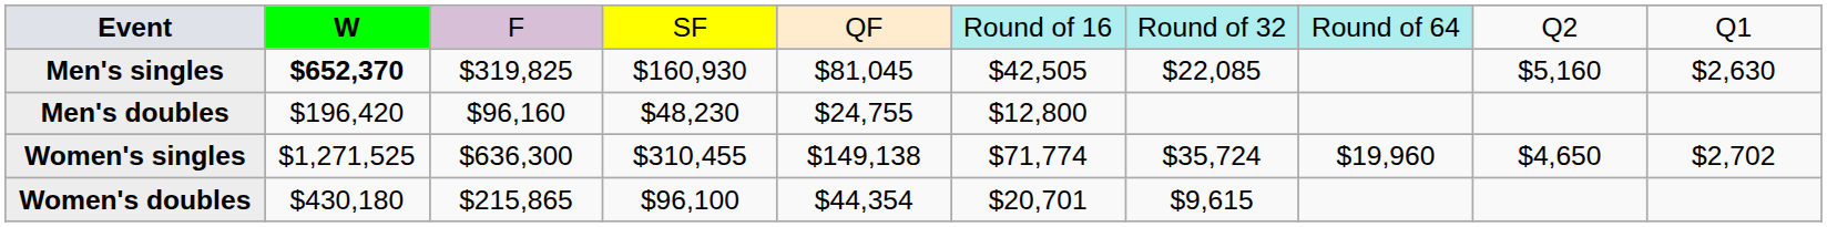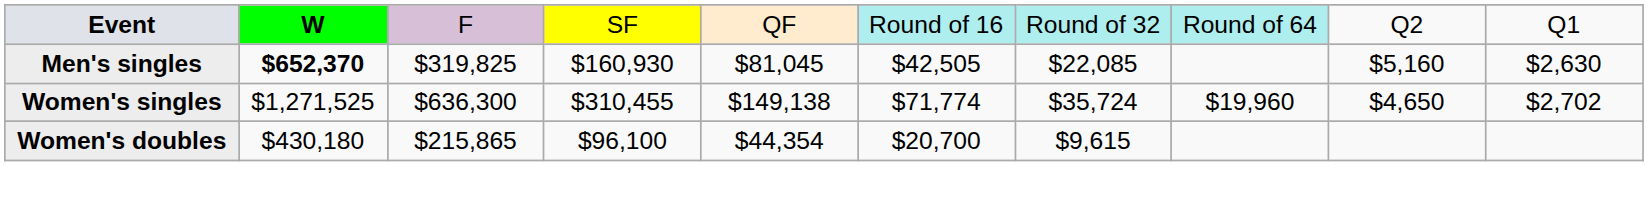- row: Men's doubles | $196,420 | $96,160 | $48,230 | $24,755 | $12,800
Women's doubles | column 6: $20,701 -> $20,700
